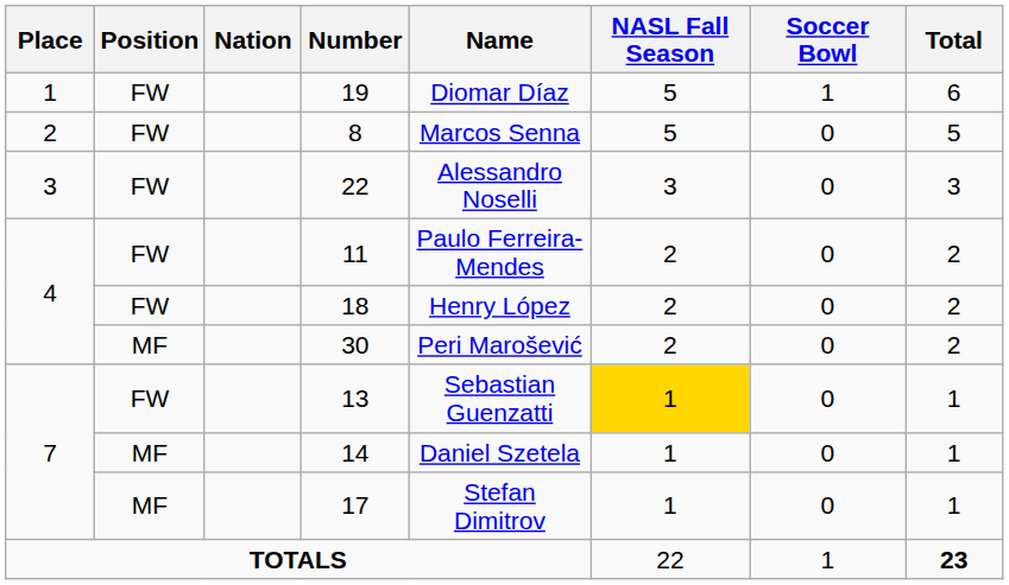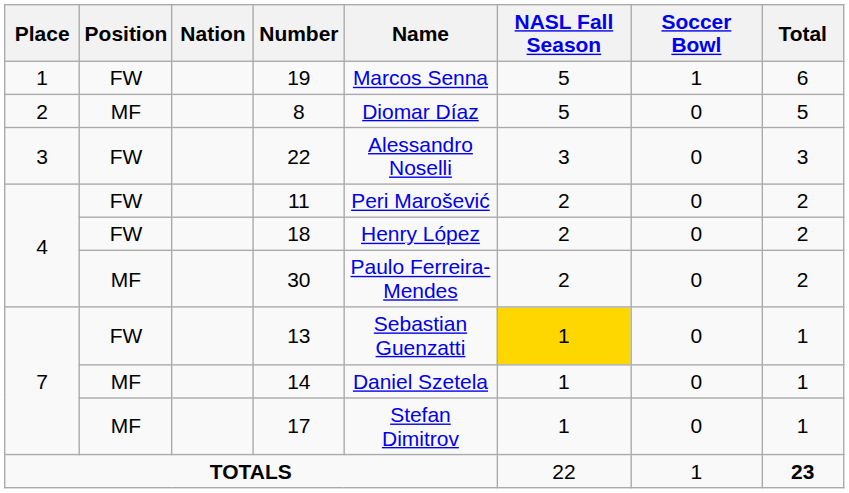19 | Name: Diomar Díaz -> Marcos Senna
8 | Position: FW -> MF
8 | Name: Marcos Senna -> Diomar Díaz
11 | Name: Paulo Ferreira-Mendes -> Peri Marošević
30 | Name: Peri Marošević -> Paulo Ferreira-Mendes
